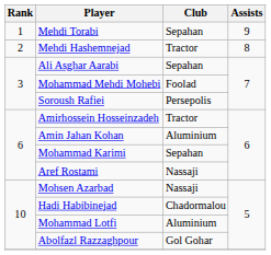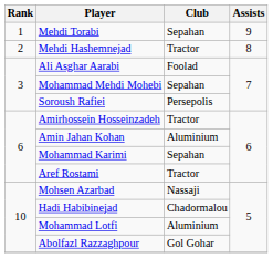Ali Asghar Aarabi | Club: Sepahan -> Foolad
Mohammad Mehdi Mohebi | Club: Foolad -> Sepahan
Aref Rostami | Club: Nassaji -> Tractor
